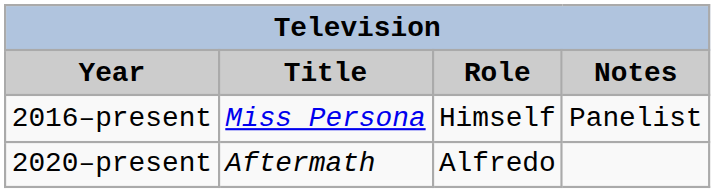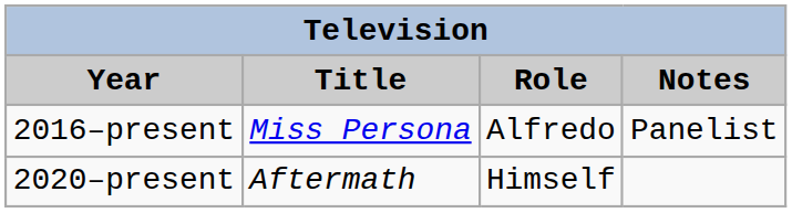2016–present | Role: Himself -> Alfredo
2020–present | Role: Alfredo -> Himself
